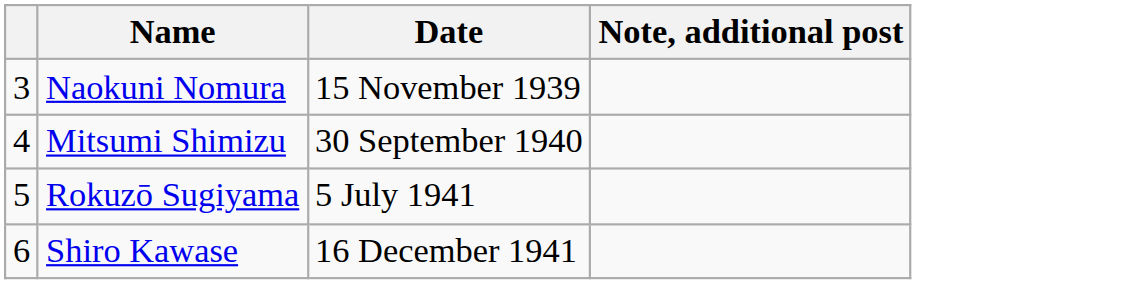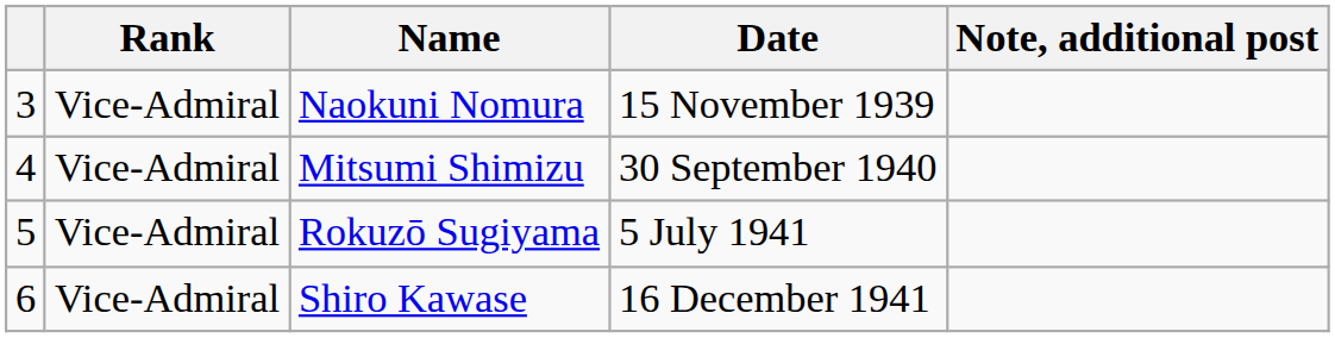+ column: Rank | Vice-Admiral | Vice-Admiral | Vice-Admiral | Vice-Admiral
